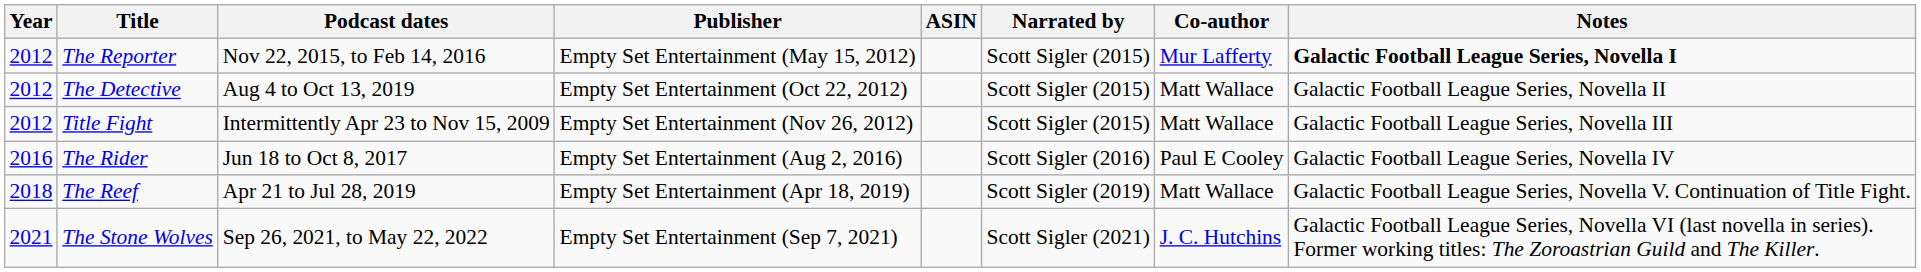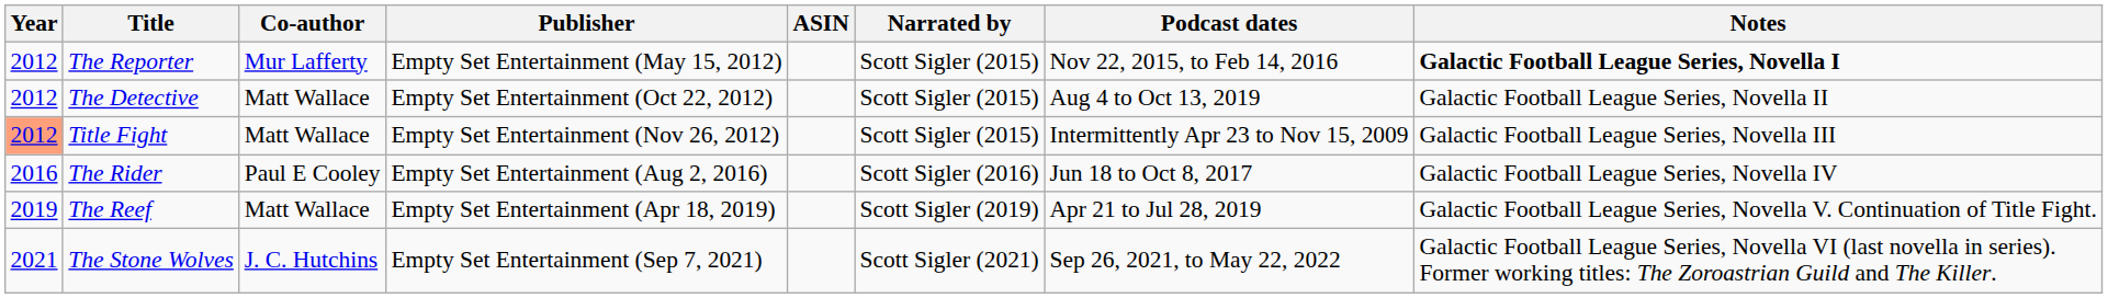columns swapped: Co-author <-> Podcast dates
Title Fight | Year: no background -> lightsalmon background
The Reef | Year: 2018 -> 2019
